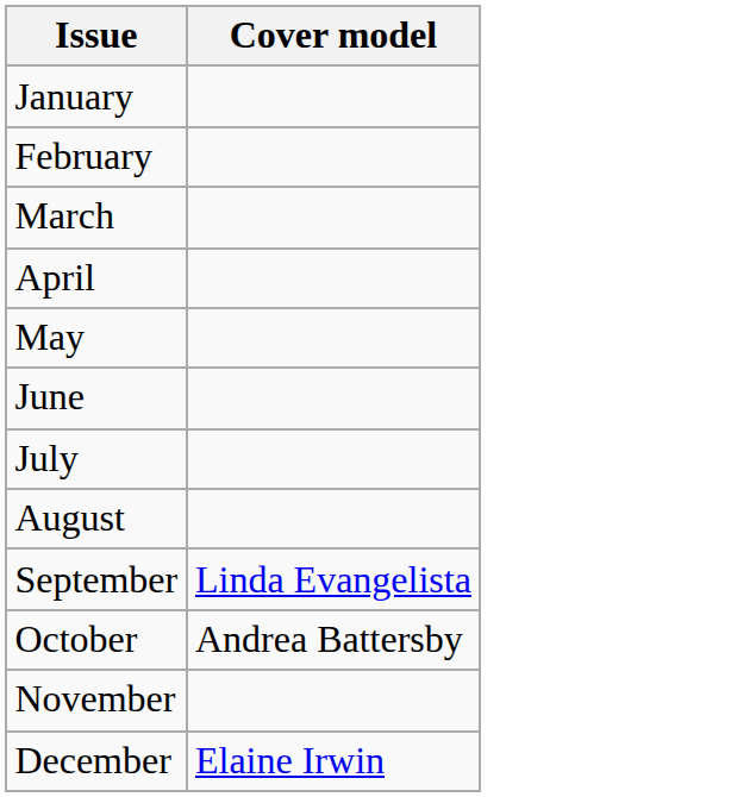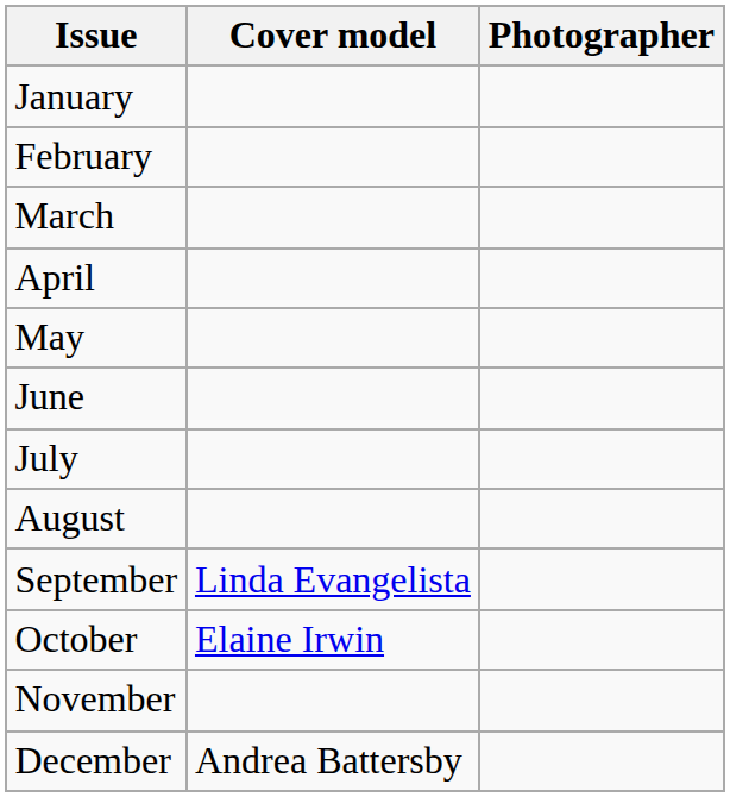+ column: Photographer
October | Cover model: Andrea Battersby -> Elaine Irwin
December | Cover model: Elaine Irwin -> Andrea Battersby
